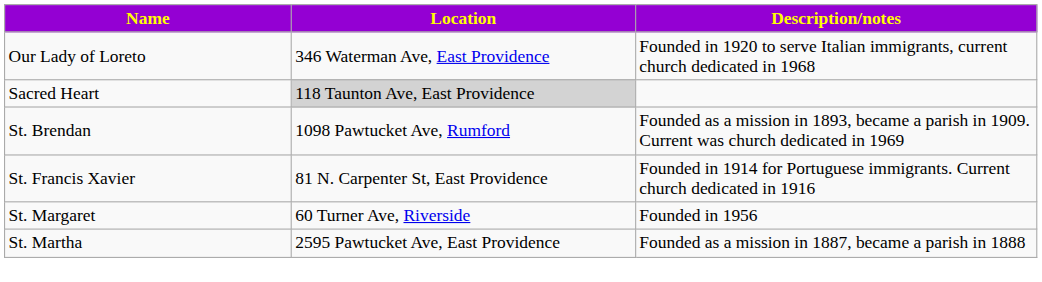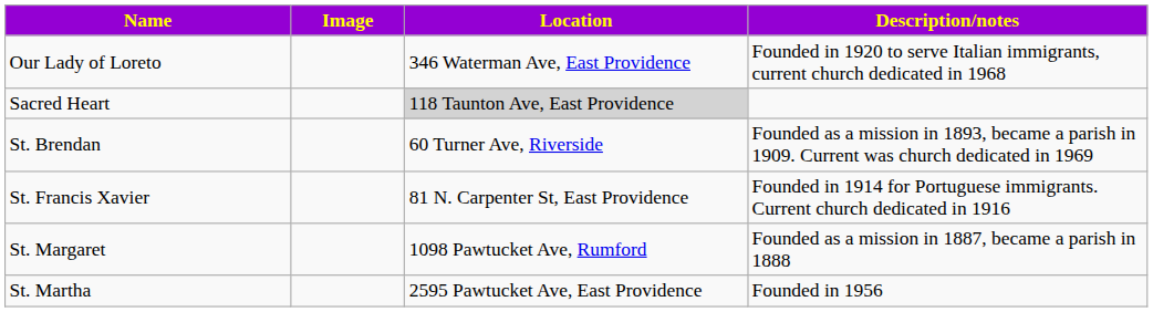+ column: Image
St. Brendan | Location: 1098 Pawtucket Ave, Rumford -> 60 Turner Ave, Riverside
St. Margaret | Location: 60 Turner Ave, Riverside -> 1098 Pawtucket Ave, Rumford
St. Margaret | Description/notes: Founded in 1956 -> Founded as a mission in 1887, became a parish in 1888
St. Martha | Description/notes: Founded as a mission in 1887, became a parish in 1888 -> Founded in 1956
